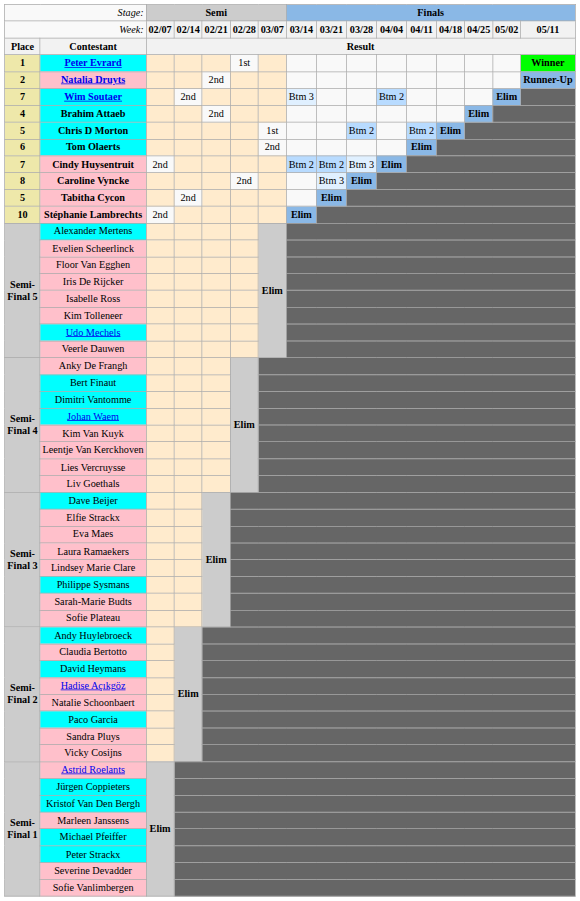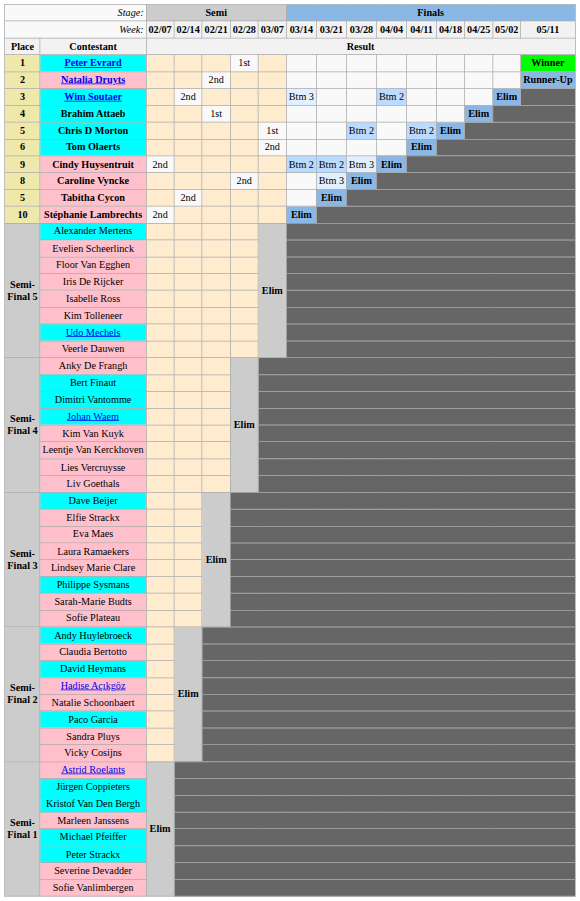Wim Soutaer | column 1: 7 -> 3
Brahim Attaeb | column 5: 2nd -> 1st
Cindy Huysentruit | column 1: 7 -> 9
